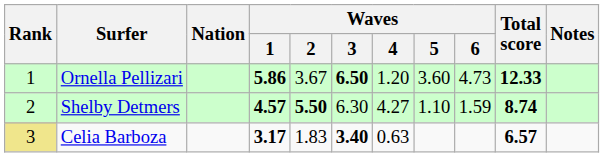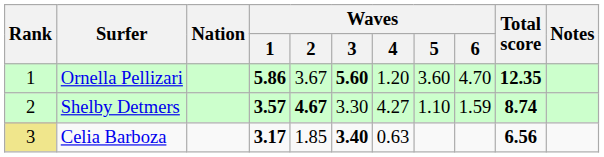Ornella Pellizari | Waves / 3: 6.50 -> 5.60
Ornella Pellizari | Waves / 6: 4.73 -> 4.70
Ornella Pellizari | Total score: 12.33 -> 12.35
Shelby Detmers | Waves / 1: 4.57 -> 3.57
Shelby Detmers | Waves / 2: 5.50 -> 4.67
Shelby Detmers | Waves / 3: 6.30 -> 3.30
Celia Barboza | Waves / 2: 1.83 -> 1.85
Celia Barboza | Total score: 6.57 -> 6.56
